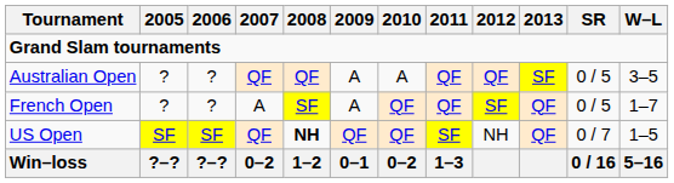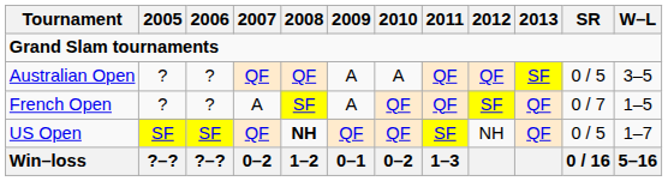French Open | SR: 0 / 5 -> 0 / 7
French Open | W–L: 1–7 -> 1–5
US Open | SR: 0 / 7 -> 0 / 5
US Open | W–L: 1–5 -> 1–7
